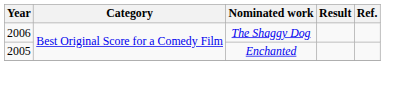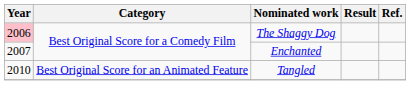The Shaggy Dog | Year: no background -> pink background
Enchanted | Year: 2005 -> 2007
+ row: 2010 | Best Original Score for an Animated Feature | Tangled
